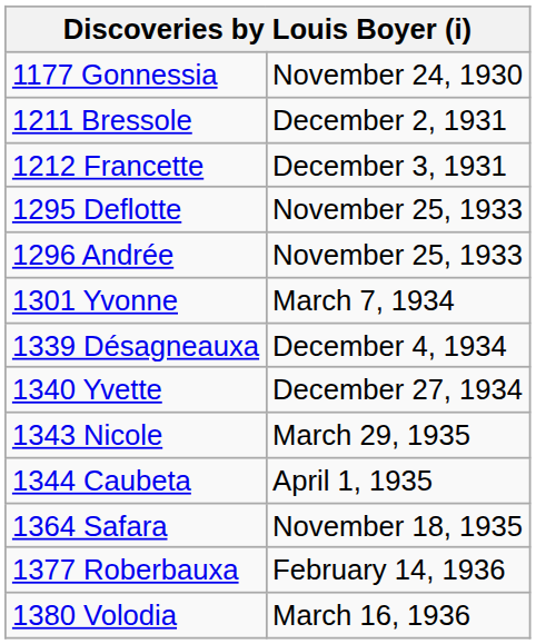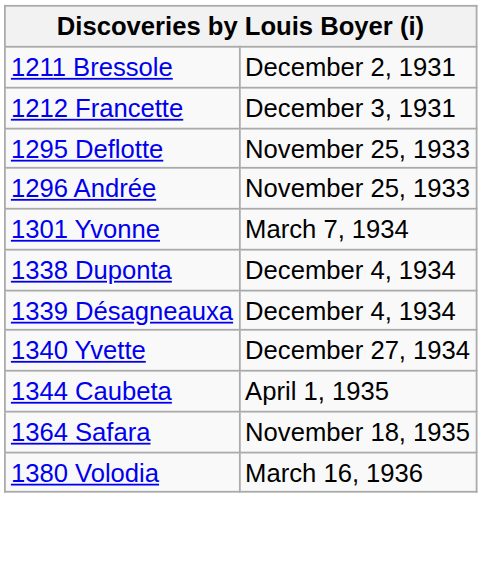- row: 1177 Gonnessia | November 24, 1930
+ row: 1338 Duponta | December 4, 1934
- row: 1343 Nicole | March 29, 1935
- row: 1377 Roberbauxa | February 14, 1936
